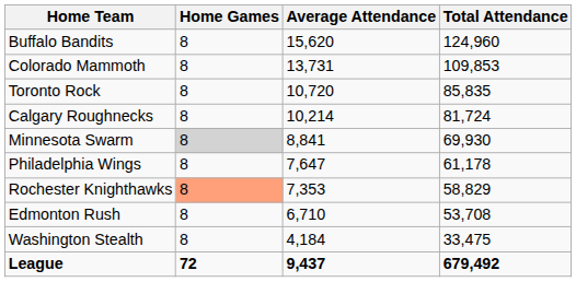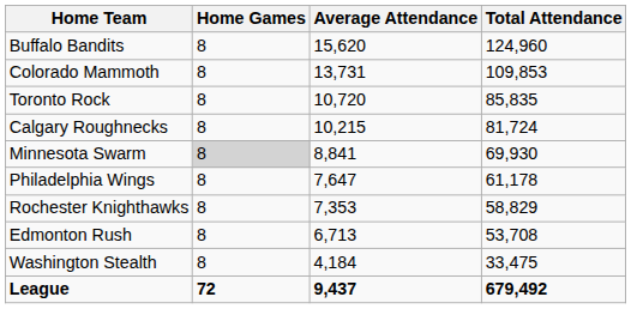Calgary Roughnecks | Average Attendance: 10,214 -> 10,215
Rochester Knighthawks | Home Games: lightsalmon background -> no background
Edmonton Rush | Average Attendance: 6,710 -> 6,713
